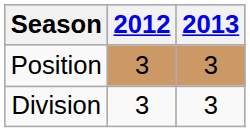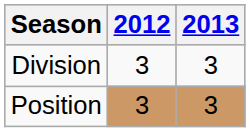rows swapped: Division <-> Position
